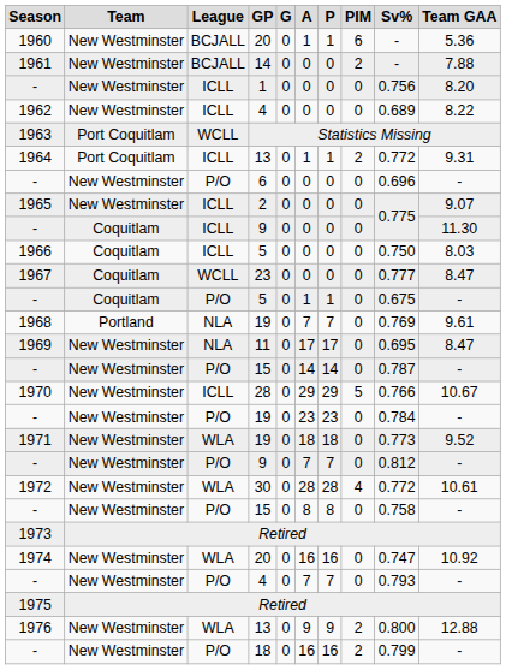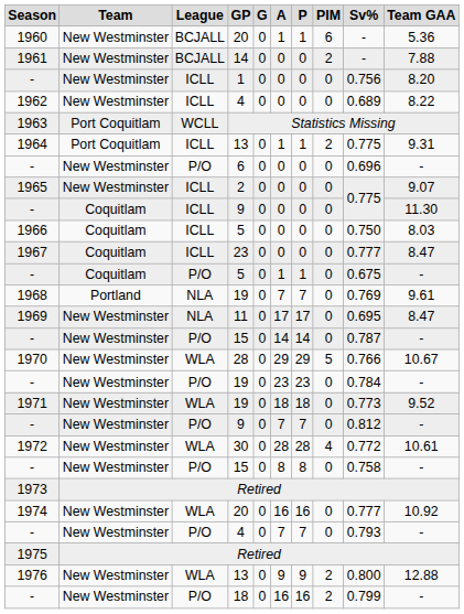1964 | Sv%: 0.772 -> 0.775
1967 | League: WCLL -> ICLL
1970 | League: ICLL -> WLA
1974 | Sv%: 0.747 -> 0.777
